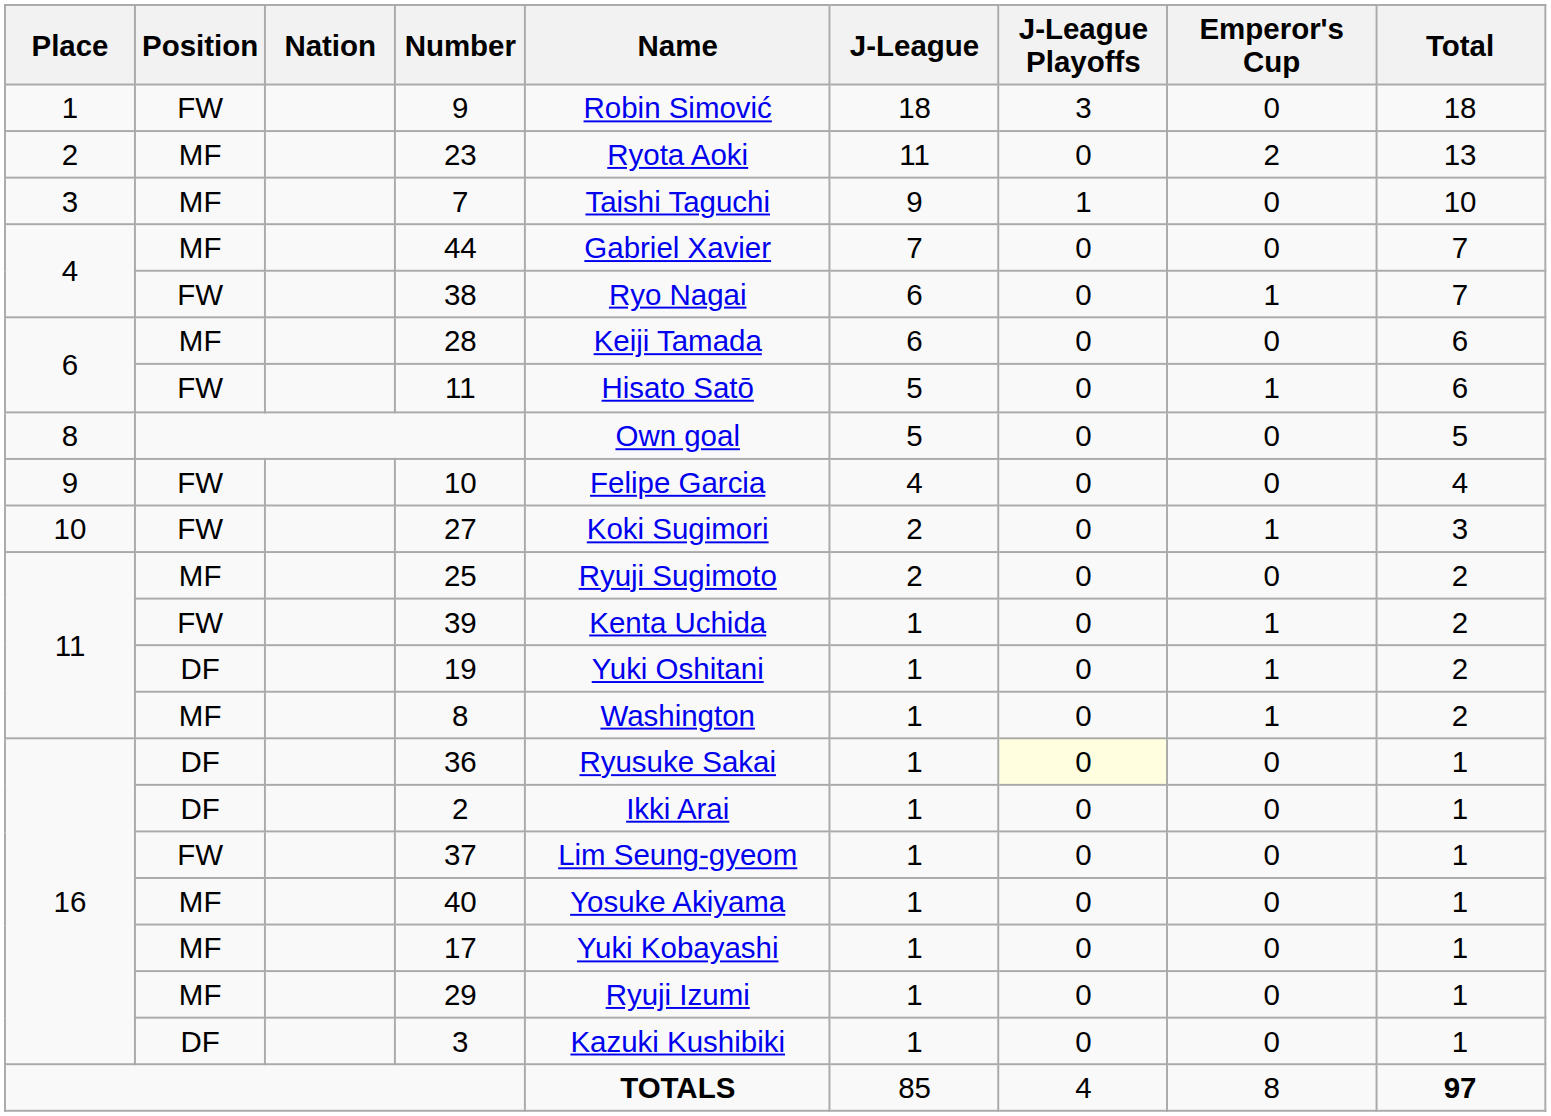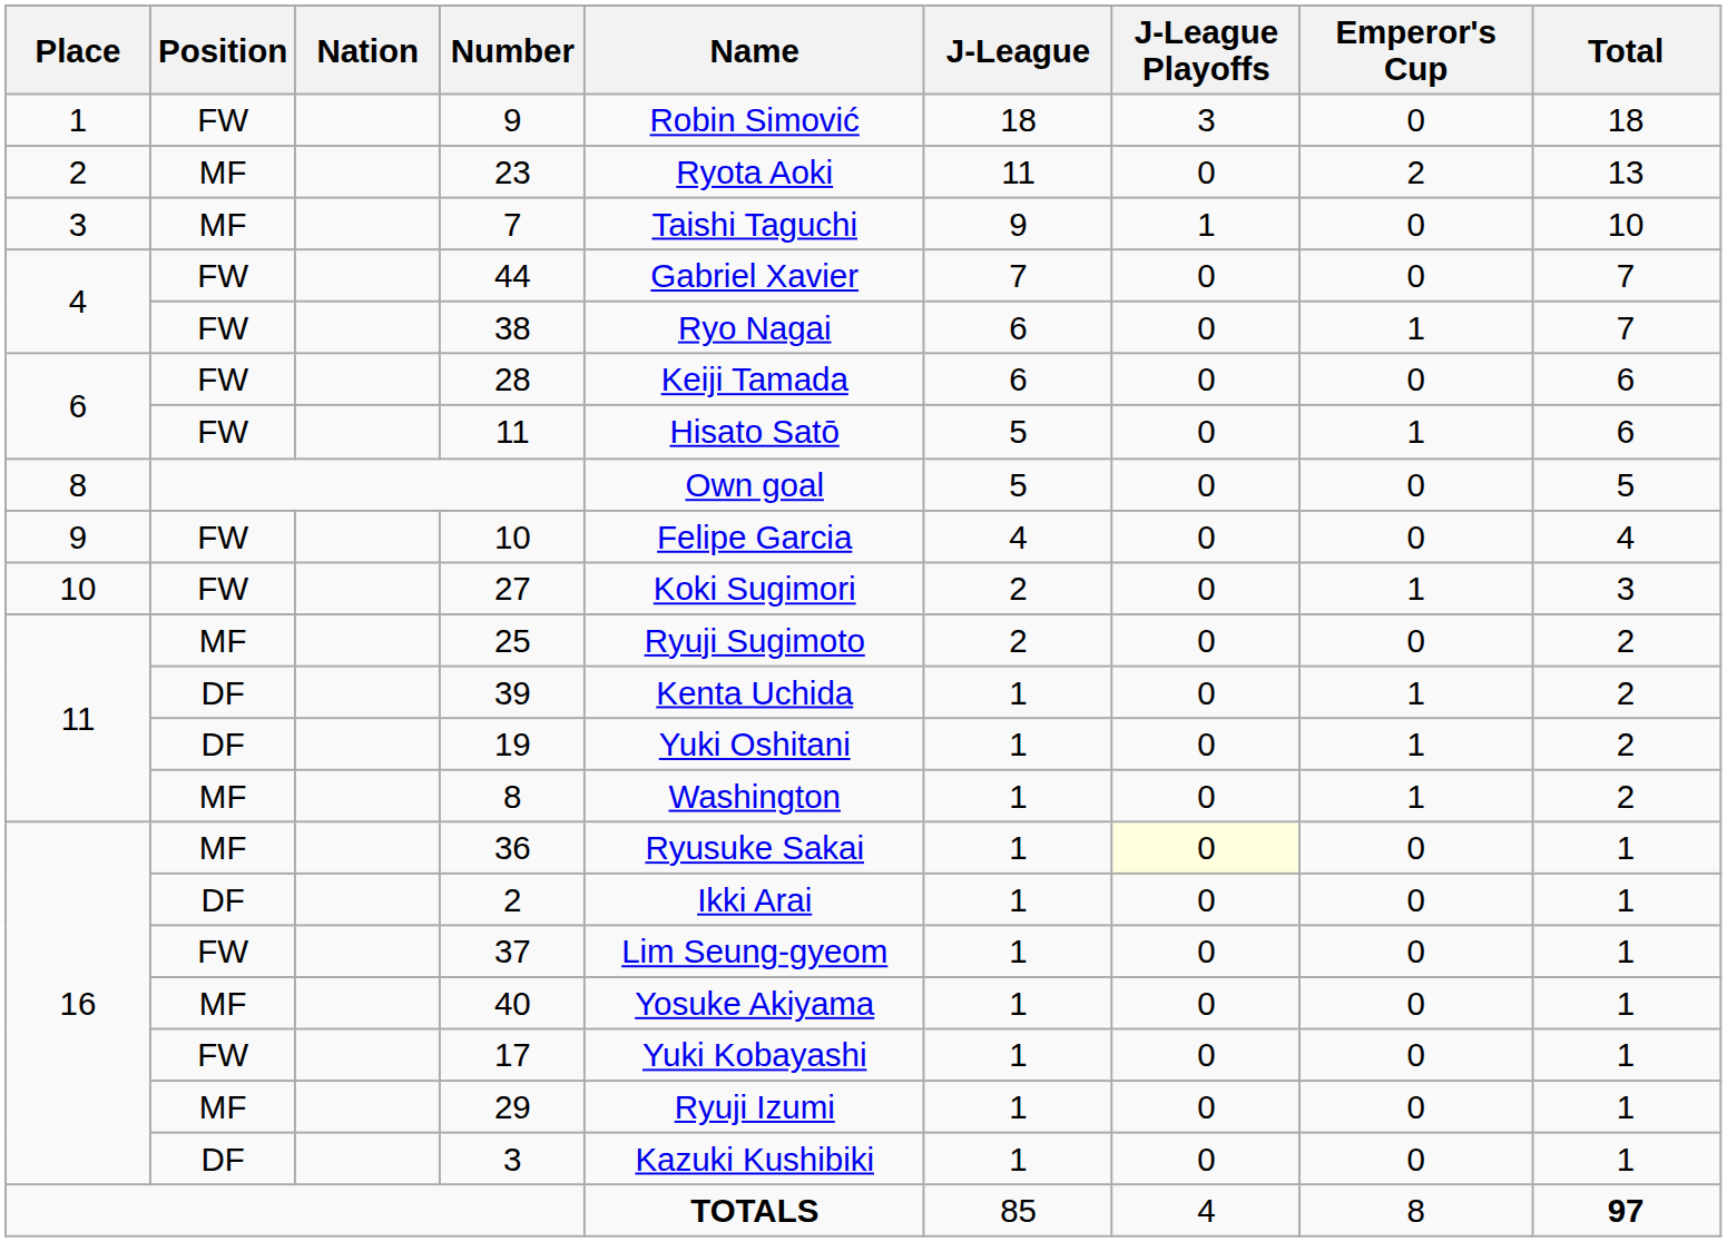44 | Position: MF -> FW
28 | Position: MF -> FW
39 | Position: FW -> DF
36 | Position: DF -> MF
17 | Position: MF -> FW
